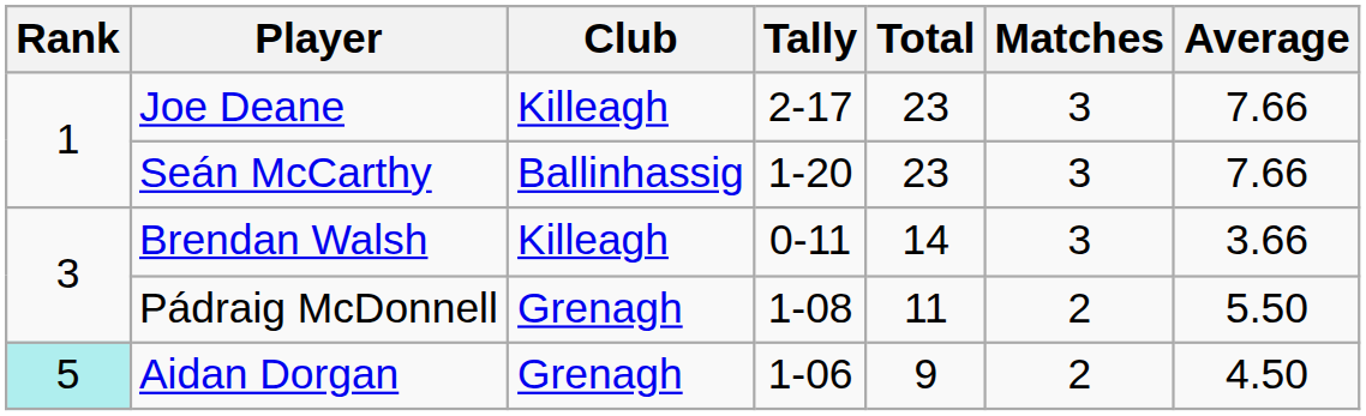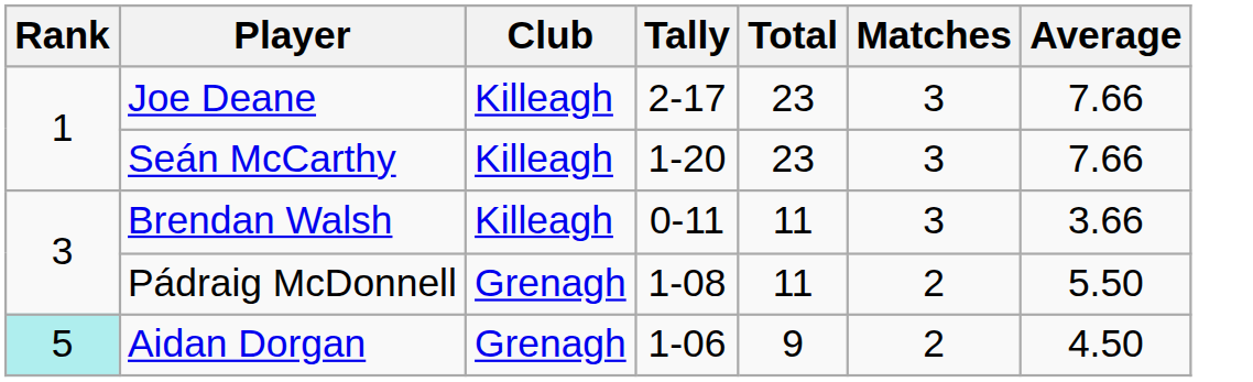Seán McCarthy | Club: Ballinhassig -> Killeagh
Brendan Walsh | Total: 14 -> 11
